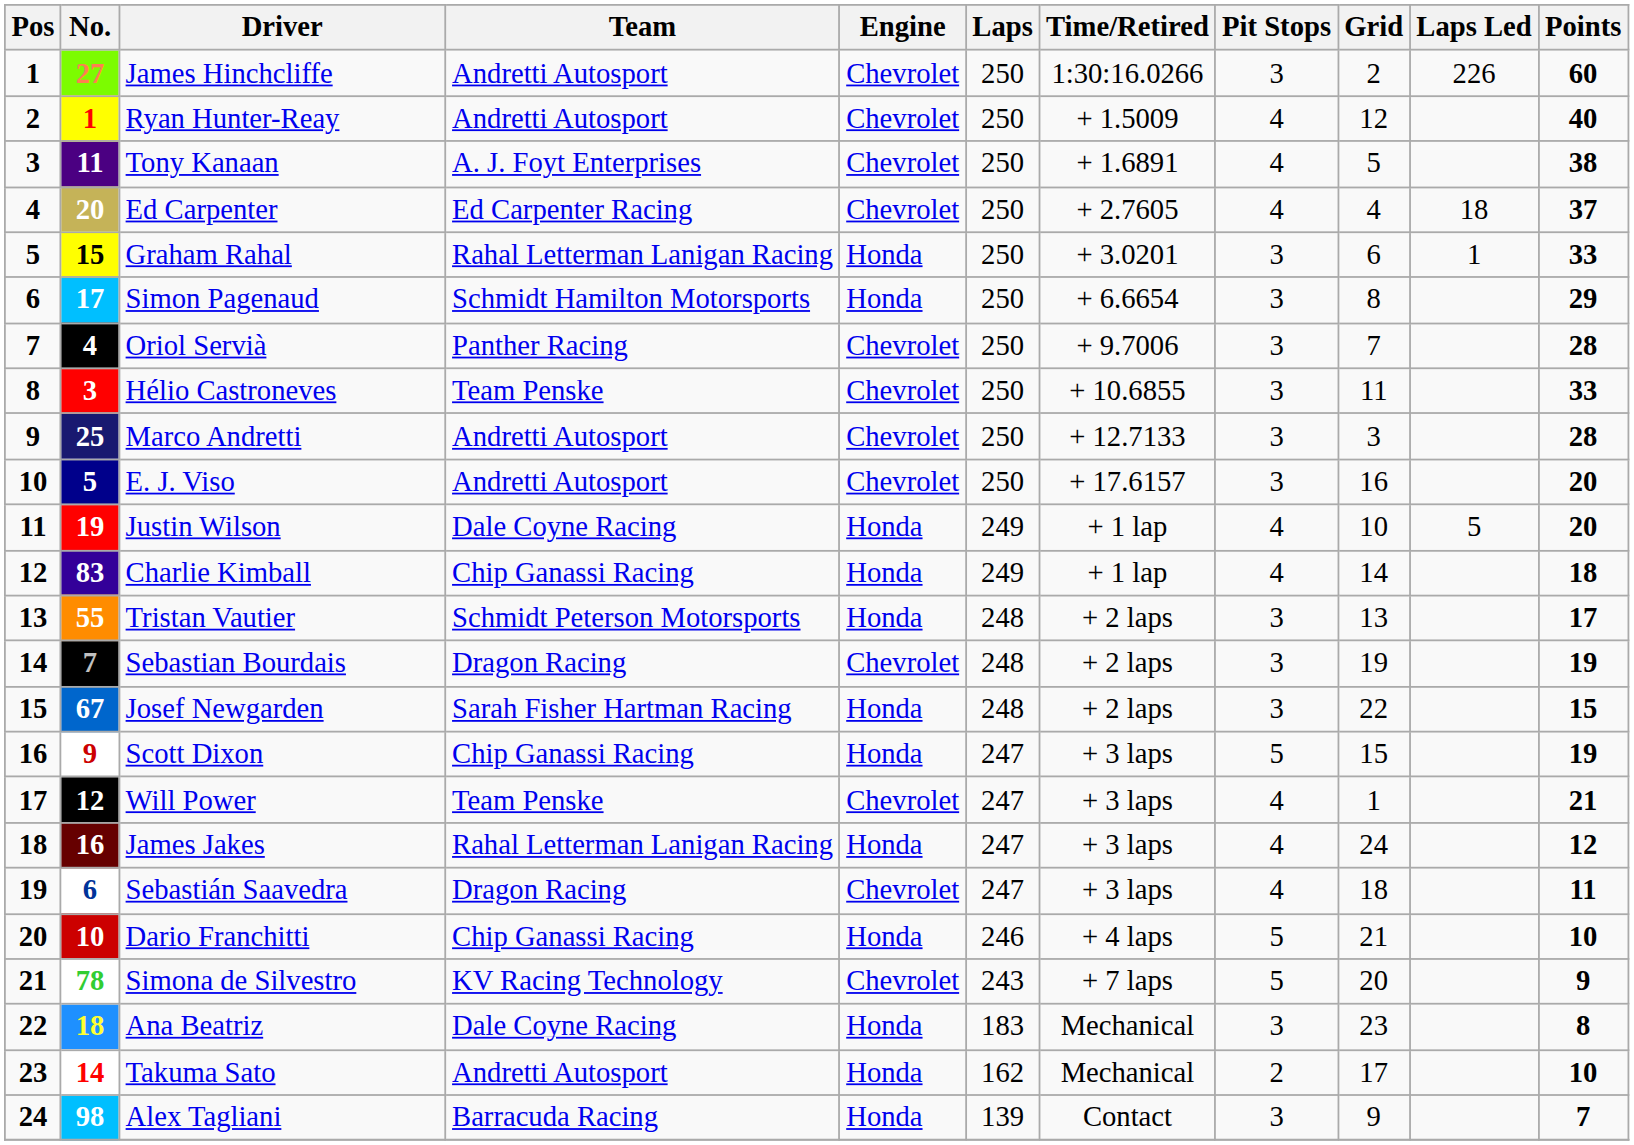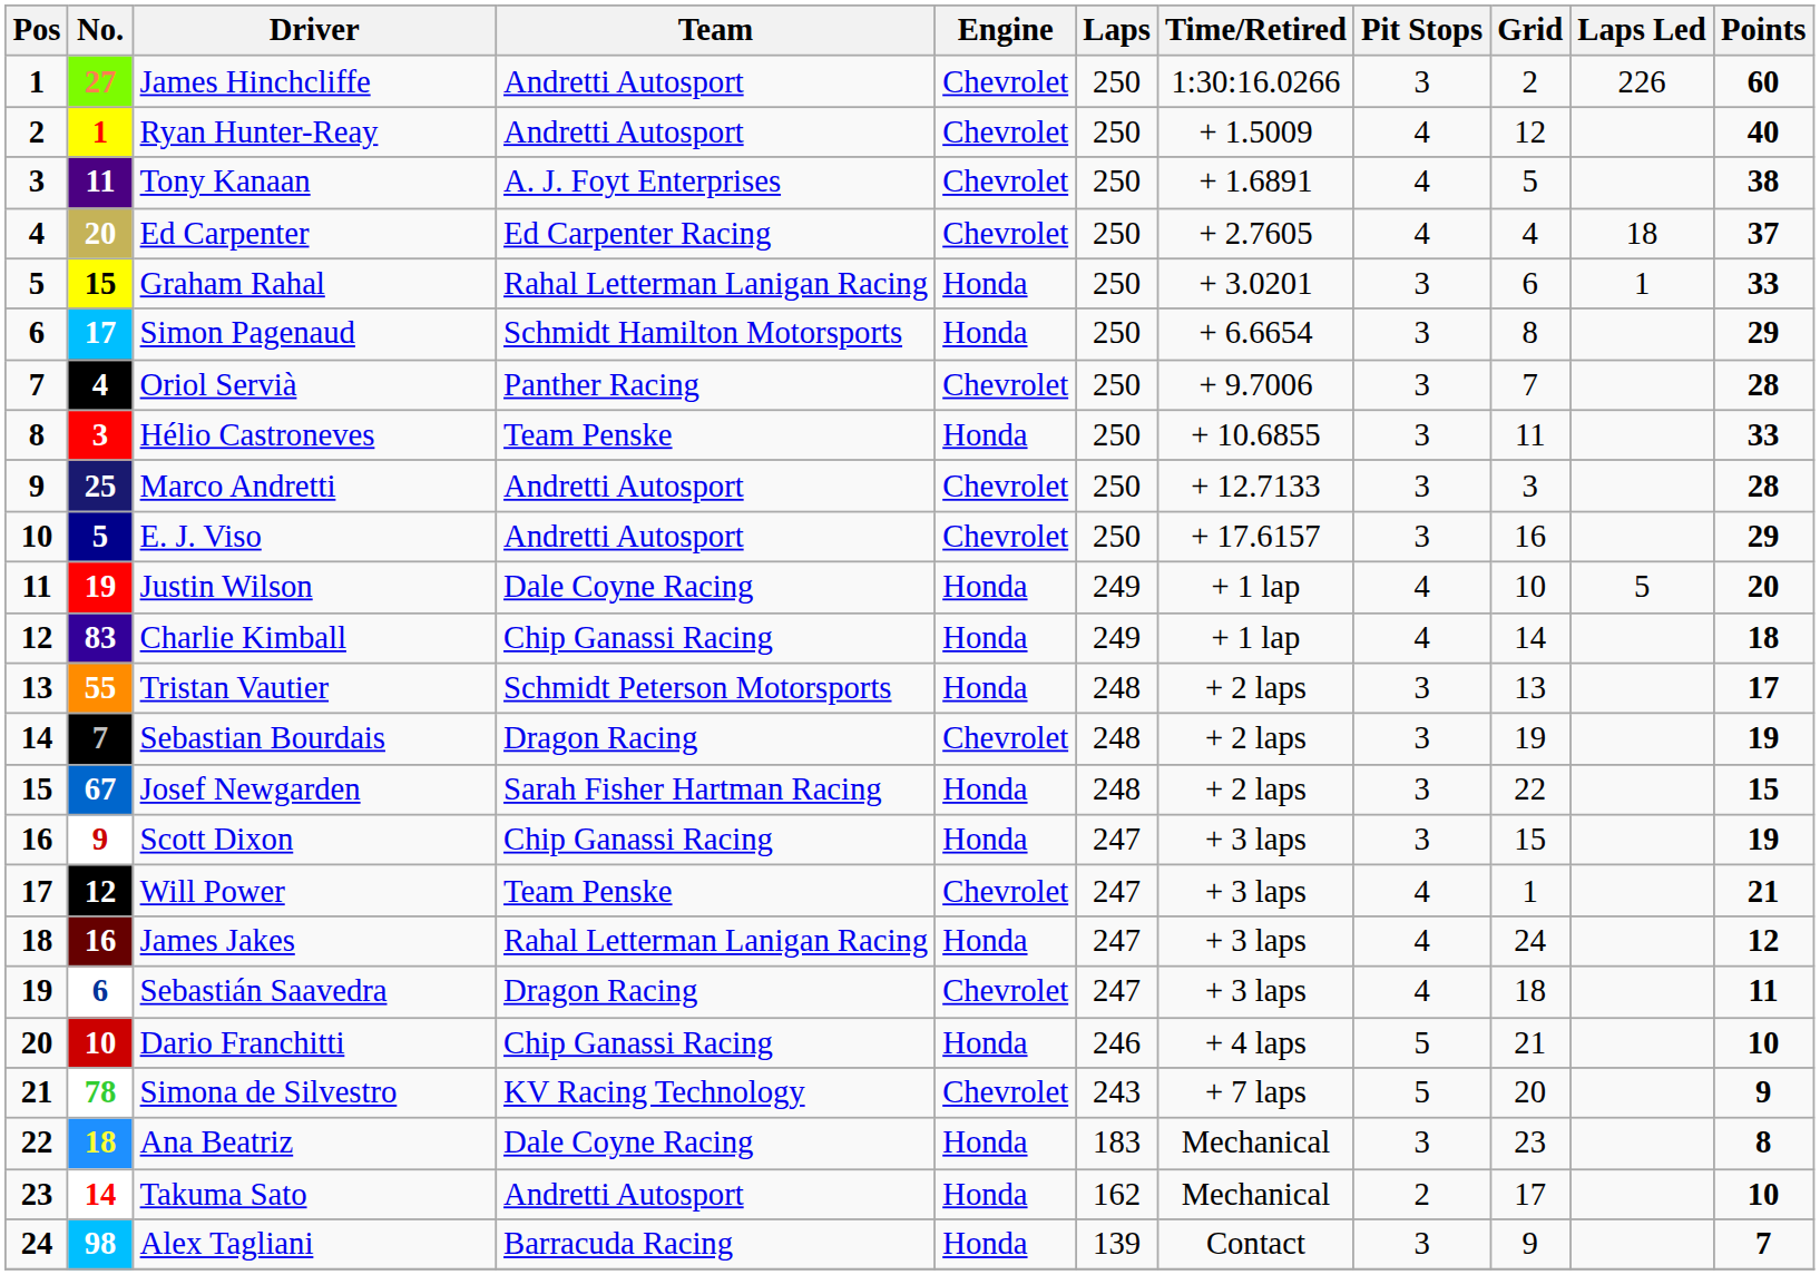Hélio Castroneves | Engine: Chevrolet -> Honda
E. J. Viso | Points: 20 -> 29
Scott Dixon | Pit Stops: 5 -> 3
